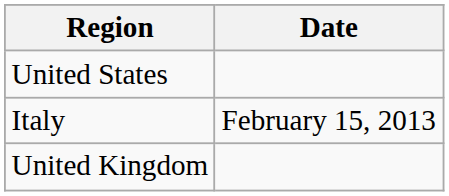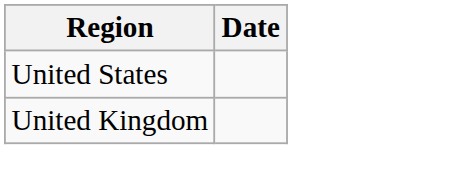- row: Italy | February 15, 2013
